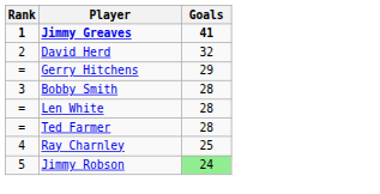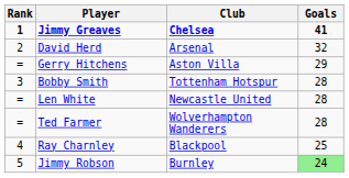+ column: Club | Chelsea | Arsenal | Aston Villa | Tottenham Hotspur | Newcastle United | Wolverhampton Wanderers | Blackpool | Burnley
